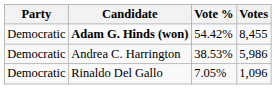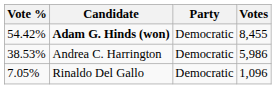columns swapped: Party <-> Vote %
